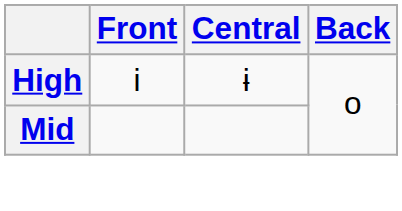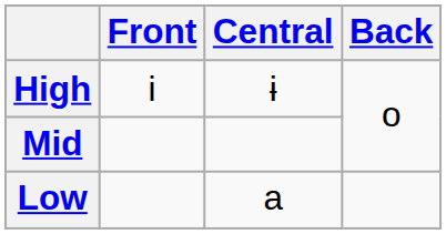+ row: Low | a
